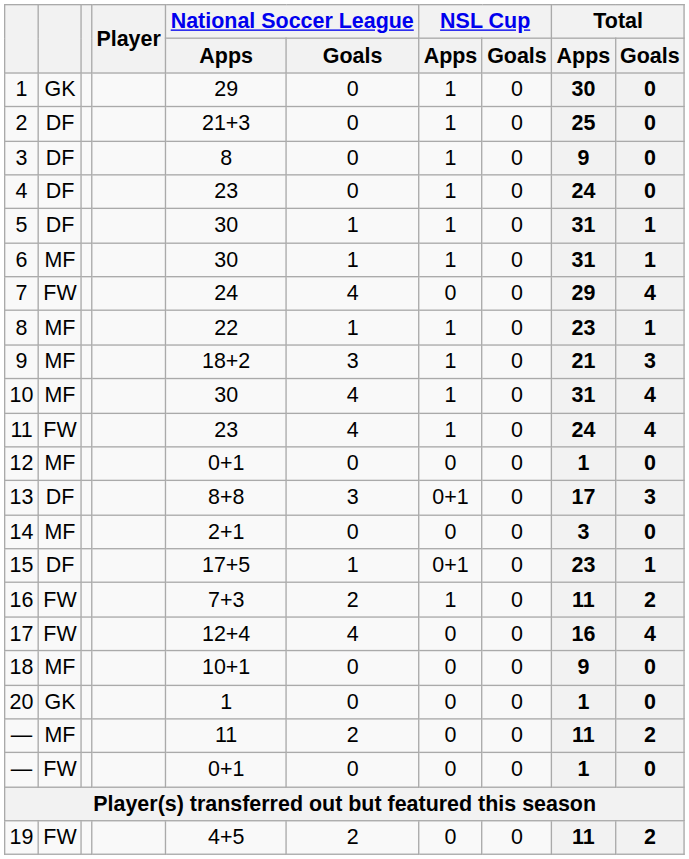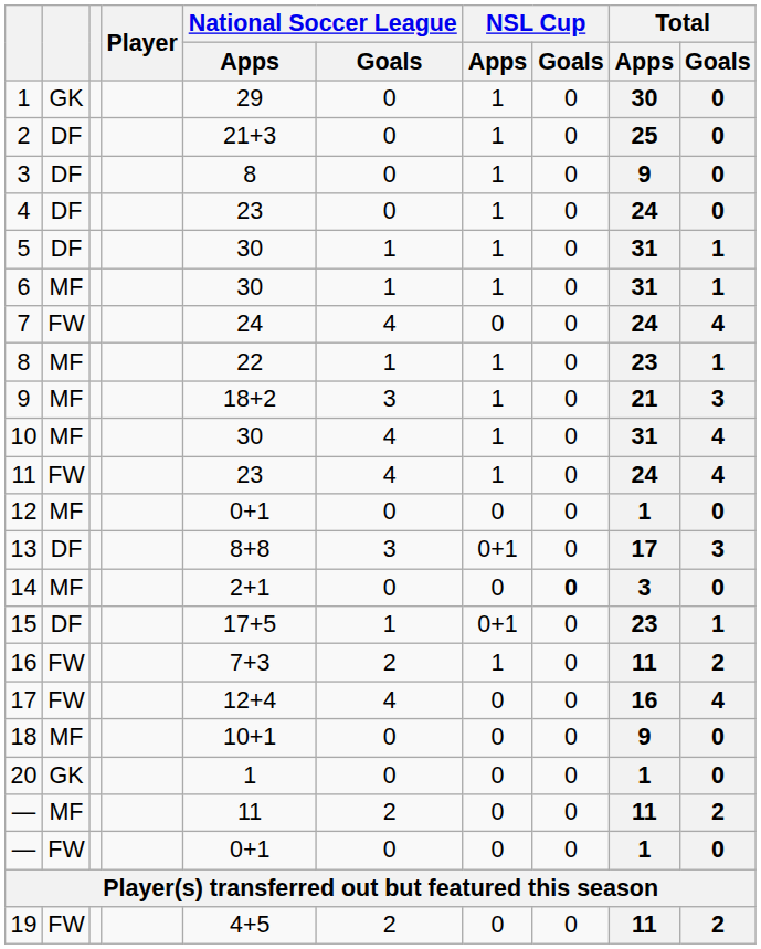7 | Total / Apps: 29 -> 24
14 | NSL Cup / Goals: normal -> bold
